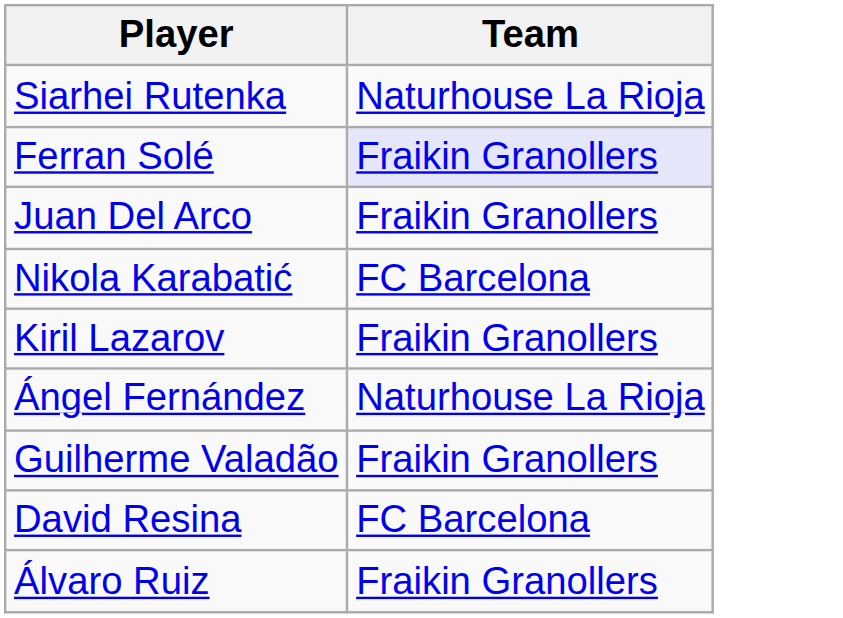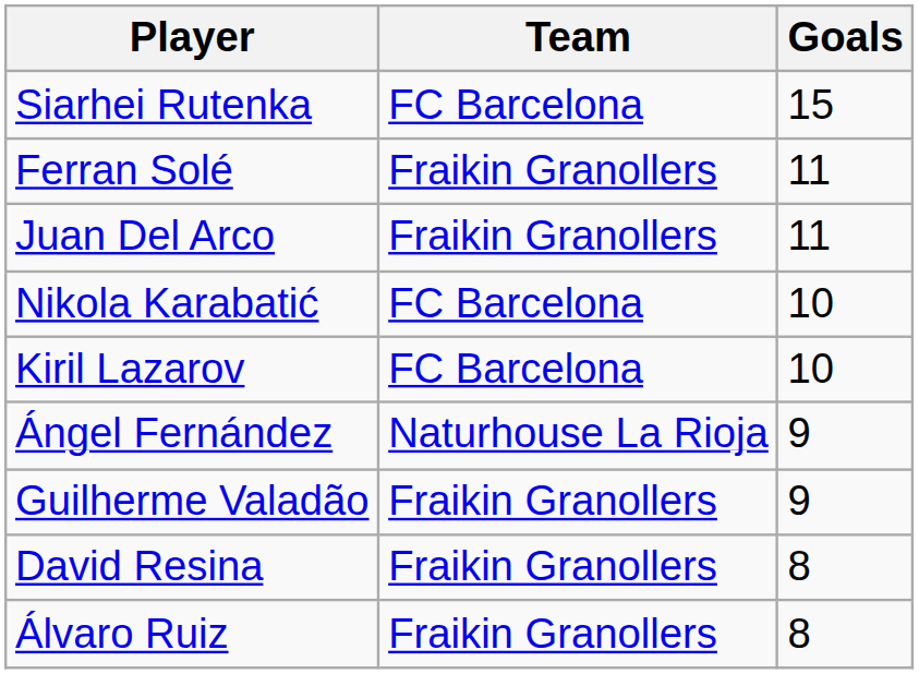+ column: Goals | 15 | 11 | 11 | 10 | 10 | 9 | 9 | 8 | 8
Siarhei Rutenka | Team: Naturhouse La Rioja -> FC Barcelona
Ferran Solé | Team: lavender background -> no background
Kiril Lazarov | Team: Fraikin Granollers -> FC Barcelona
David Resina | Team: FC Barcelona -> Fraikin Granollers
